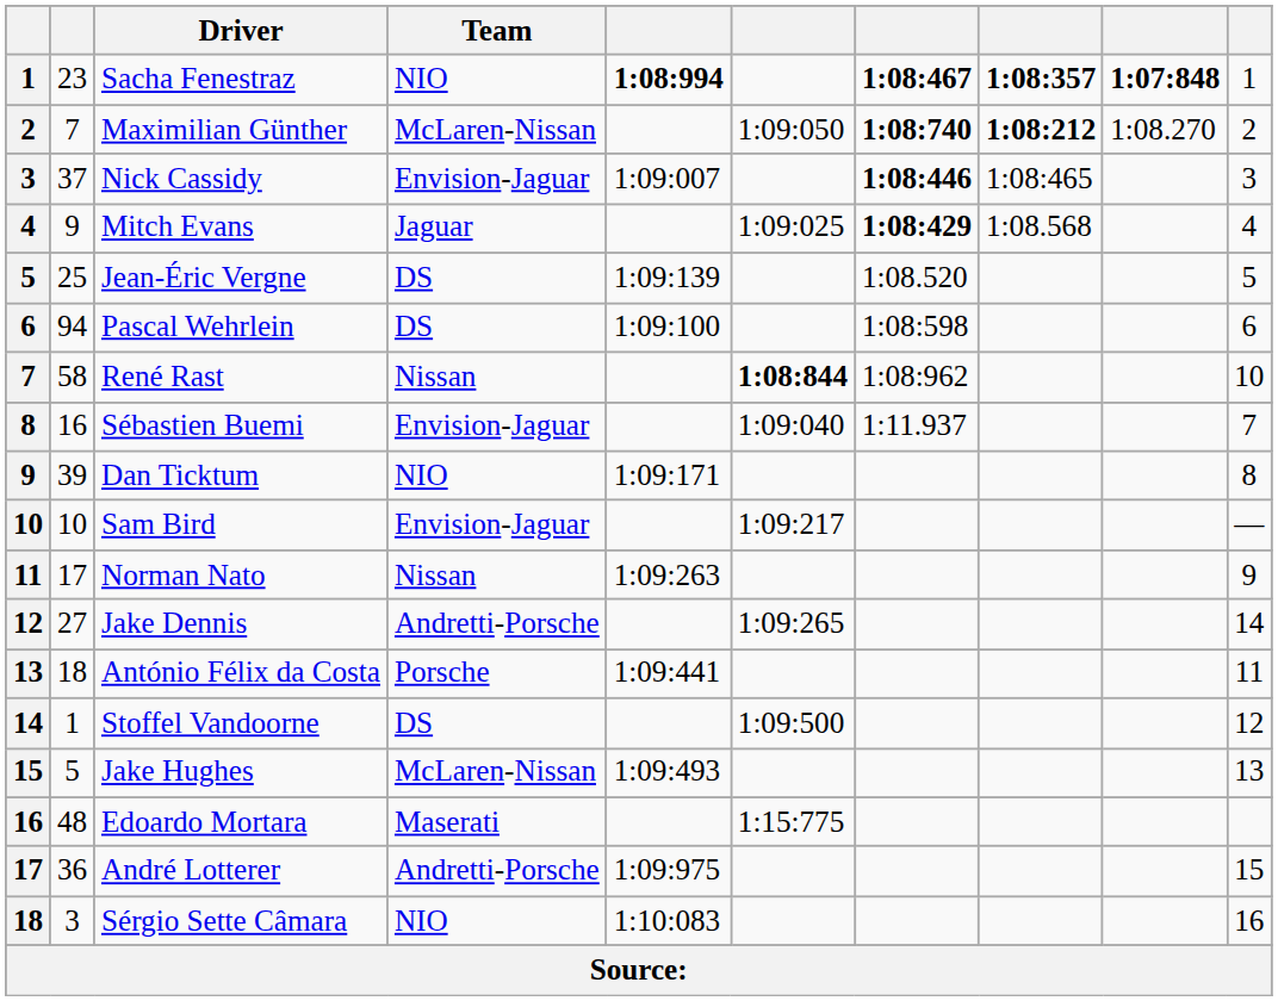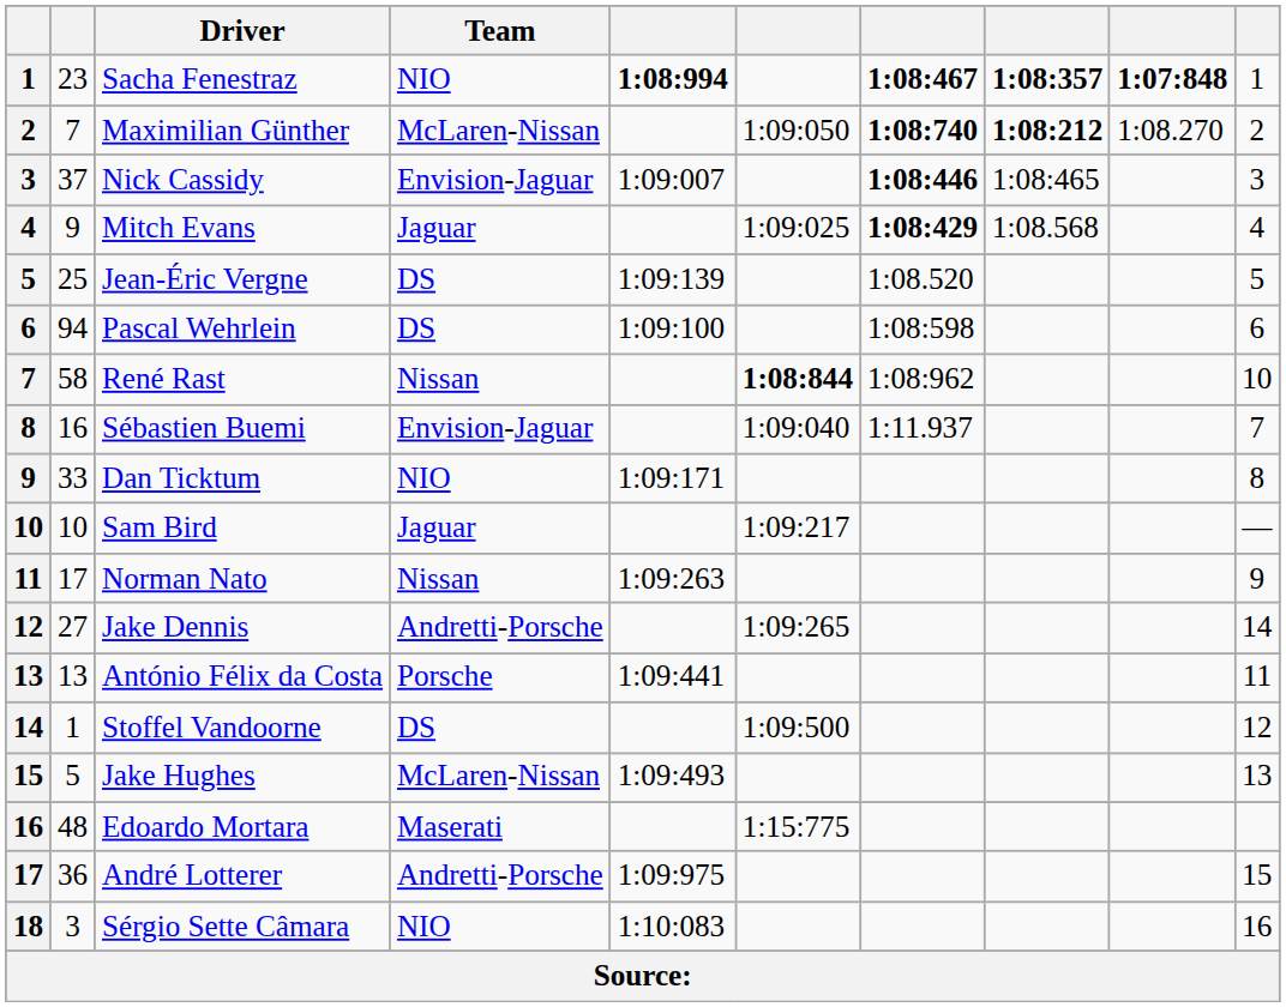Dan Ticktum | column 2: 39 -> 33
Sam Bird | Team: Envision-Jaguar -> Jaguar
António Félix da Costa | column 2: 18 -> 13
